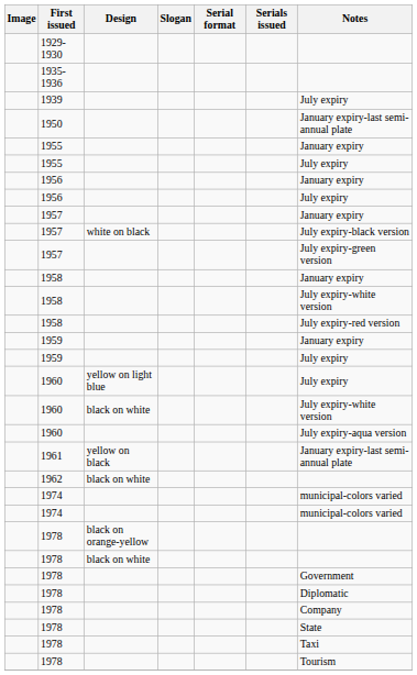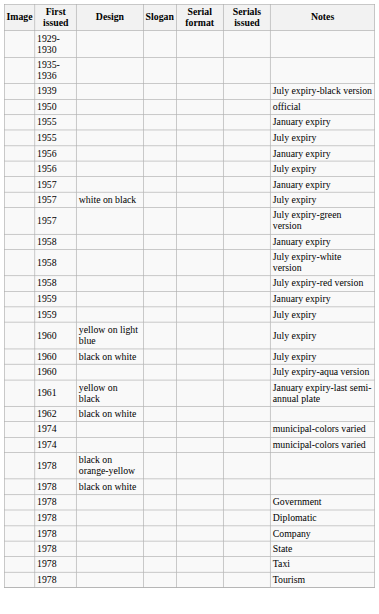1939 | Notes: July expiry -> July expiry-black version
1950 | Notes: January expiry-last semi-annual plate -> official
1957 / white on black | Notes: July expiry-black version -> July expiry
1960 / black on white | Notes: July expiry-white version -> July expiry
